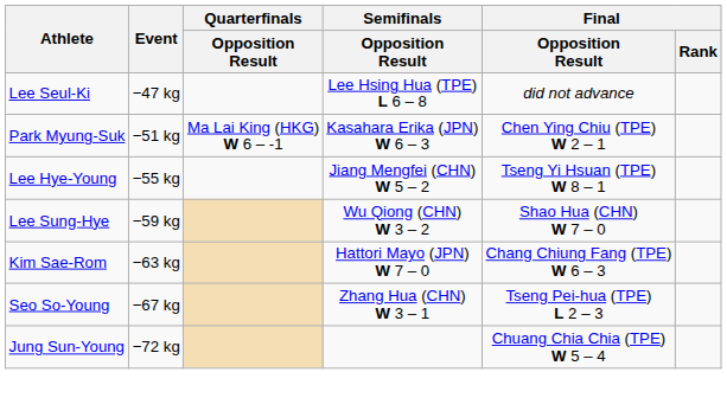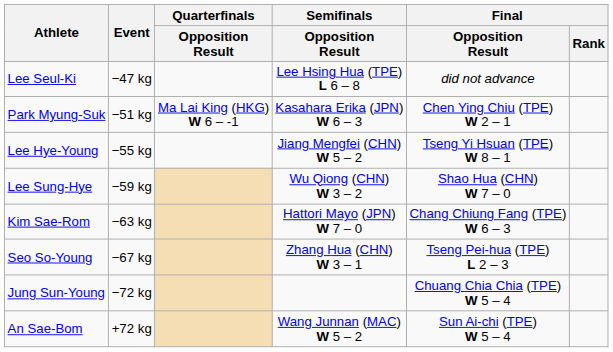+ row: An Sae-Bom | +72 kg | Wang Junnan (MAC) W 5 – 2 | Sun Ai-chi (TPE) W 5 – 4
